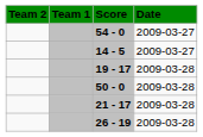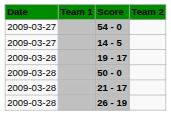columns swapped: Date <-> Team 2
